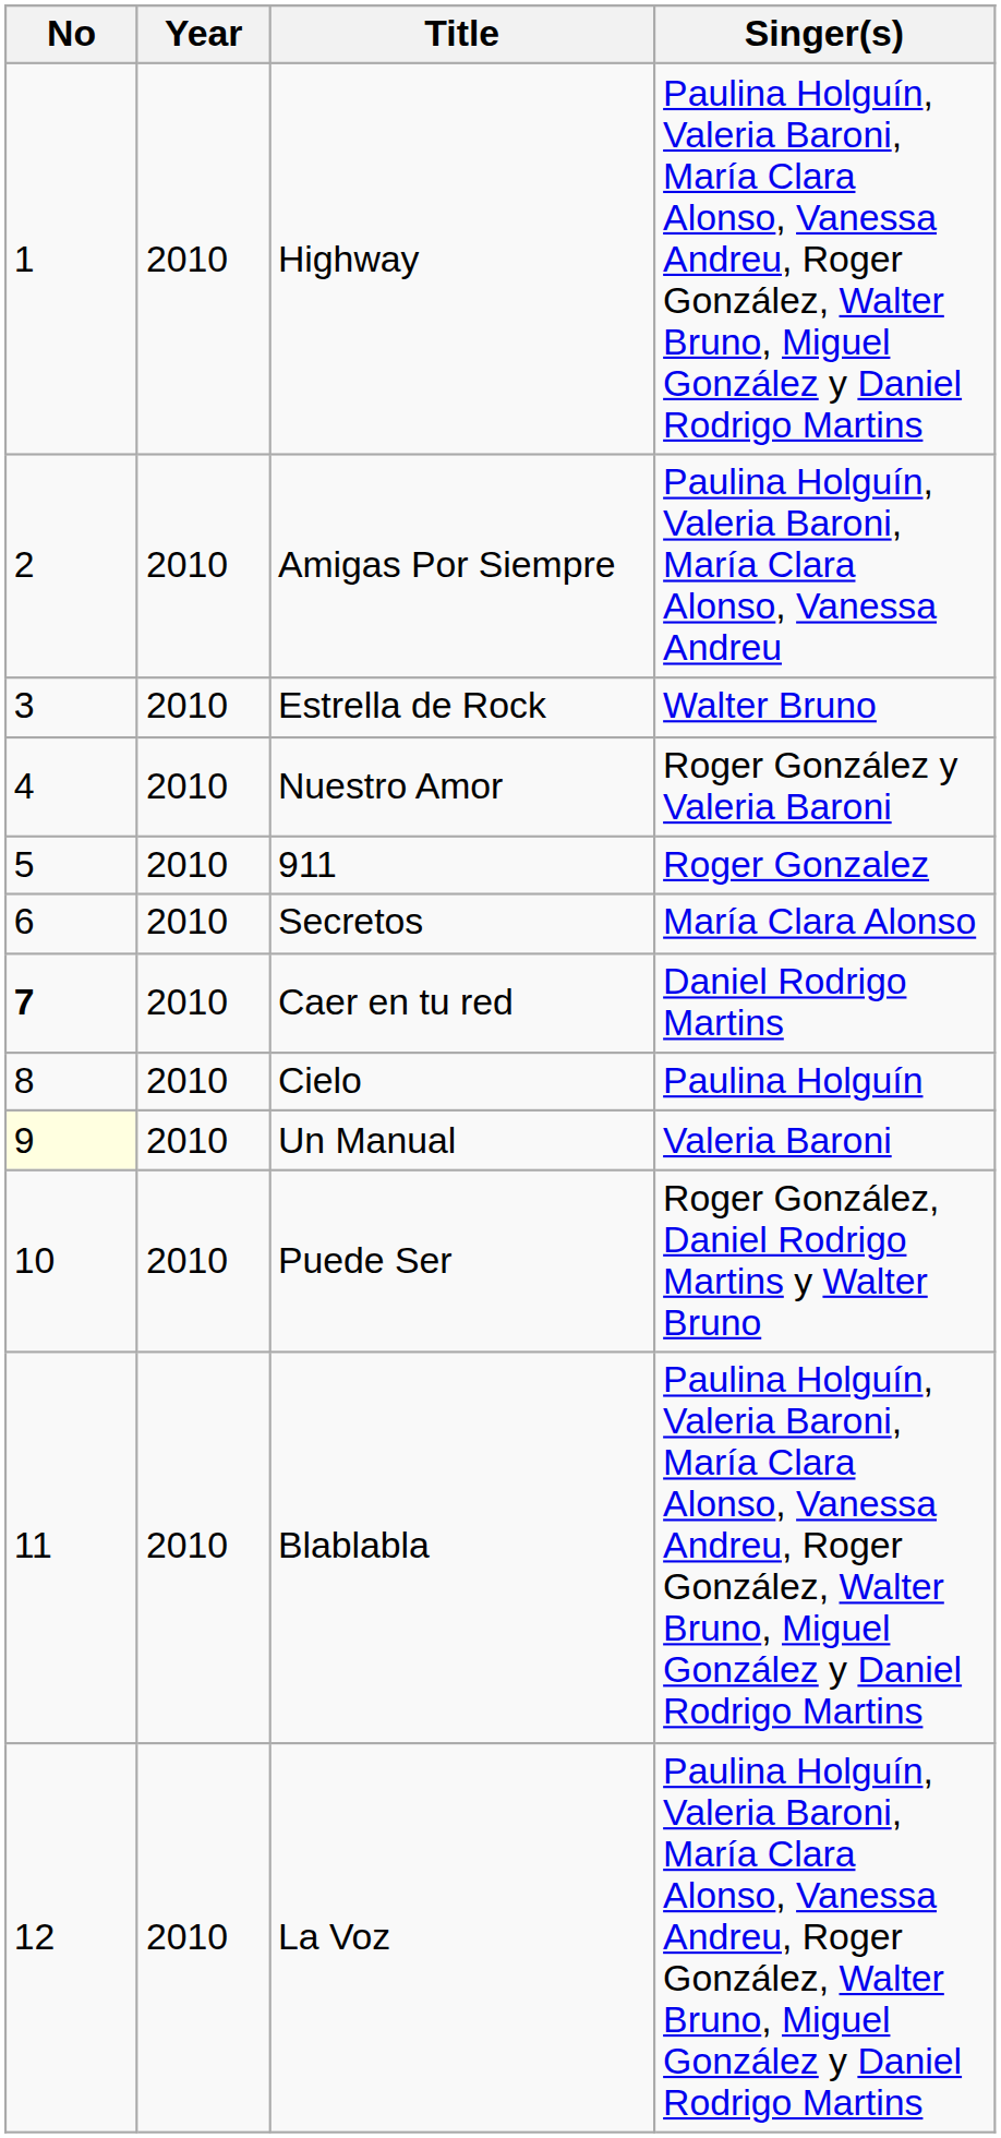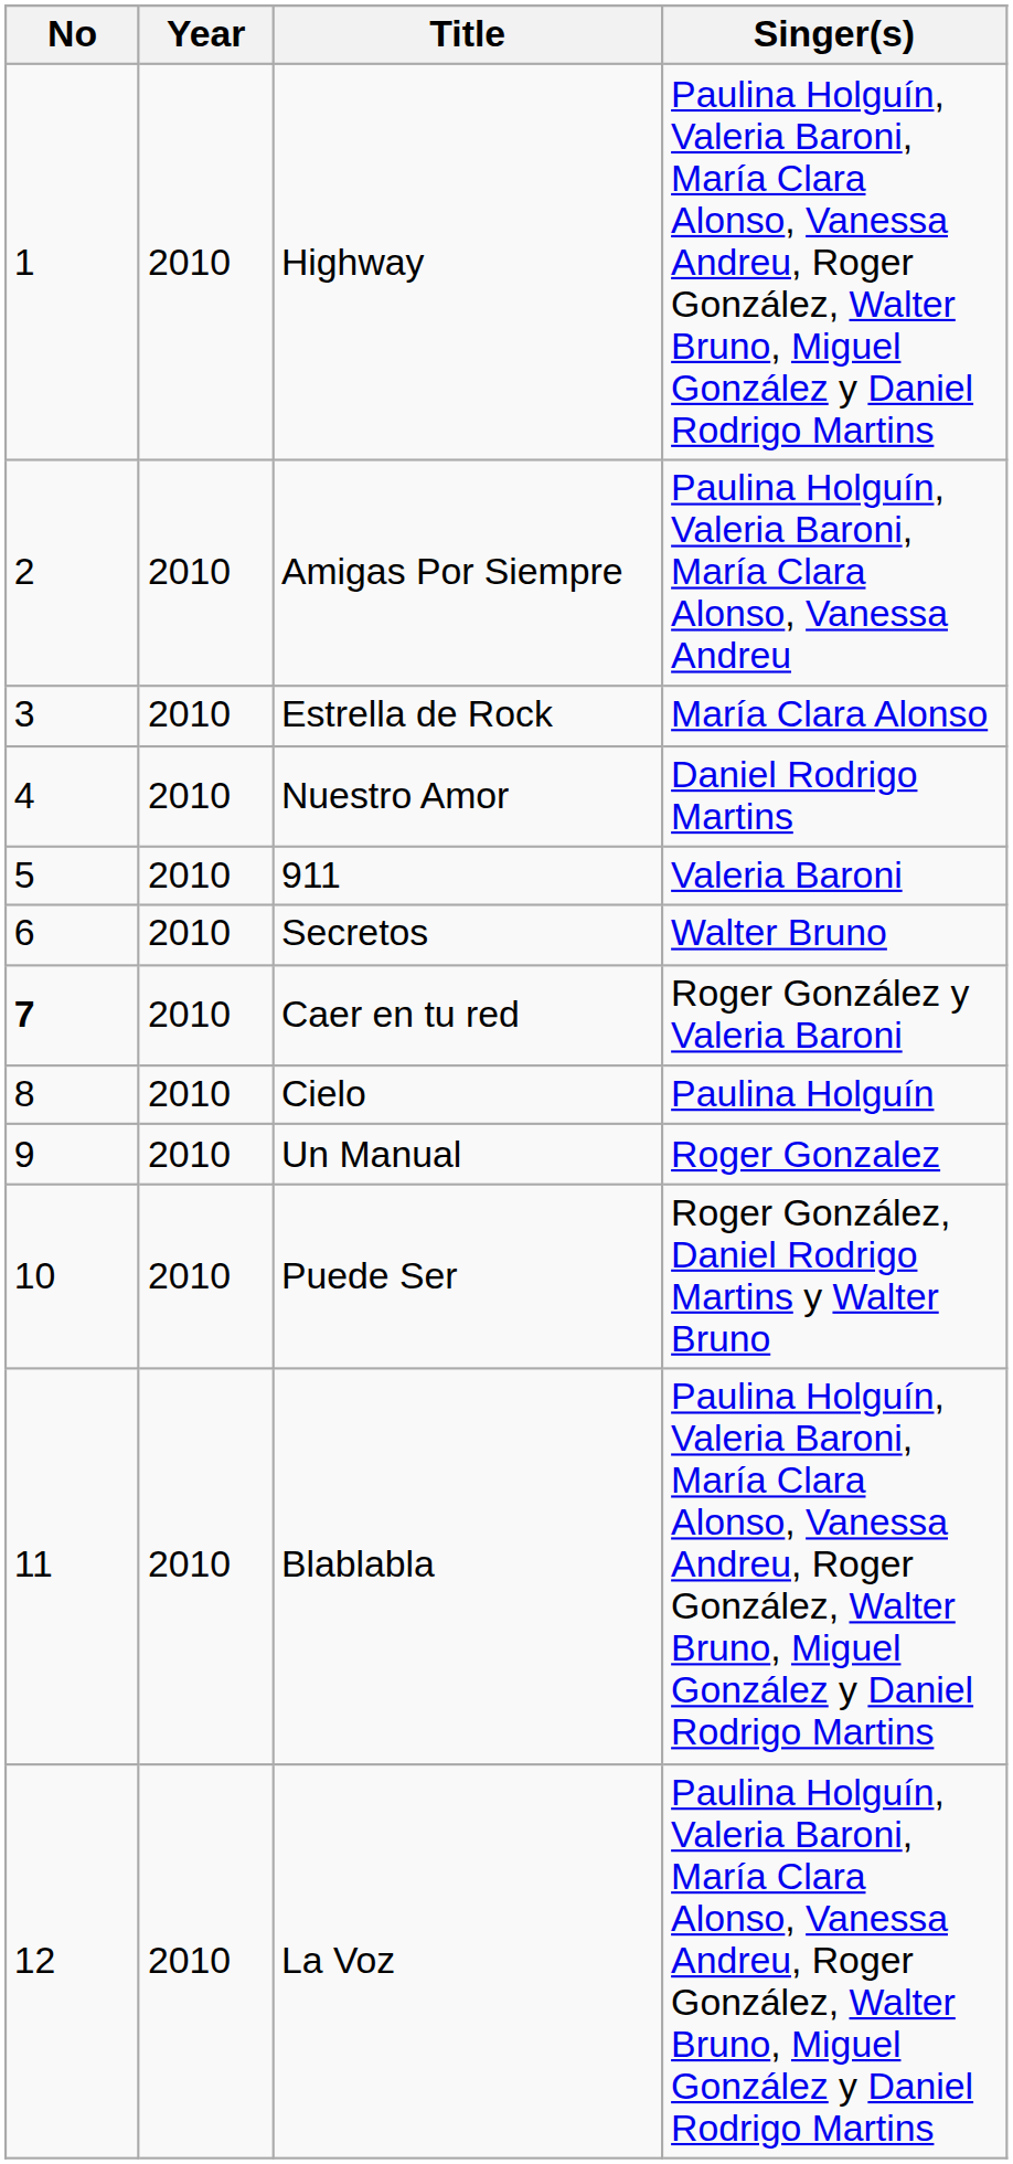Estrella de Rock | Singer(s): Walter Bruno -> María Clara Alonso
Nuestro Amor | Singer(s): Roger González y Valeria Baroni -> Daniel Rodrigo Martins
911 | Singer(s): Roger Gonzalez -> Valeria Baroni
Secretos | Singer(s): María Clara Alonso -> Walter Bruno
Caer en tu red | Singer(s): Daniel Rodrigo Martins -> Roger González y Valeria Baroni
Un Manual | No: lightyellow background -> no background
Un Manual | Singer(s): Valeria Baroni -> Roger Gonzalez
